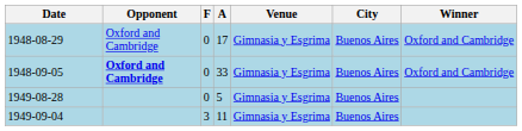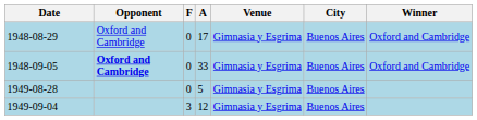1949-09-04 | A: 11 -> 12
